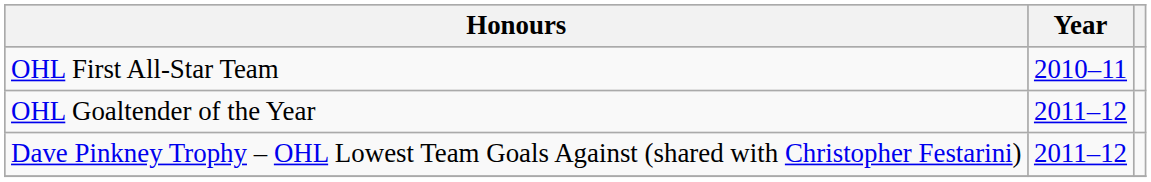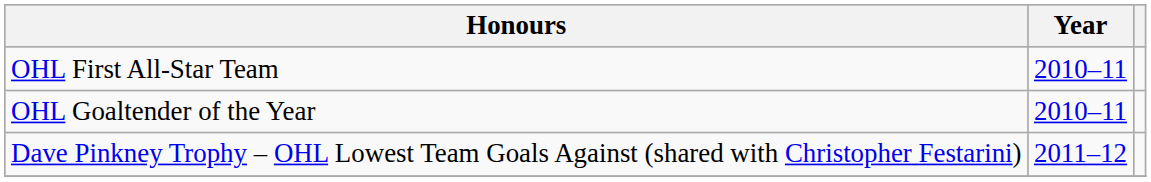OHL Goaltender of the Year | Year: 2011–12 -> 2010–11
